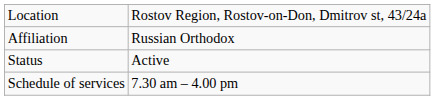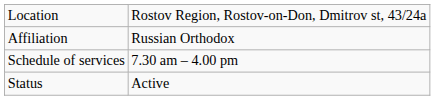rows swapped: Status <-> Schedule of services
